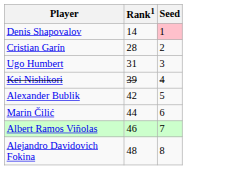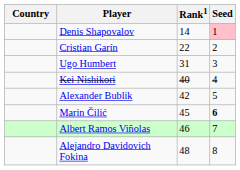+ column: Country
Cristian Garín | Rank1: 28 -> 22
Kei Nishikori | Rank1: 39 -> 40
Marin Čilić | Rank1: 44 -> 45
Marin Čilić | Seed: normal -> bold
